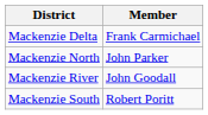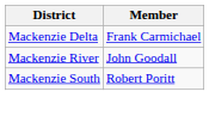- row: Mackenzie North | John Parker
